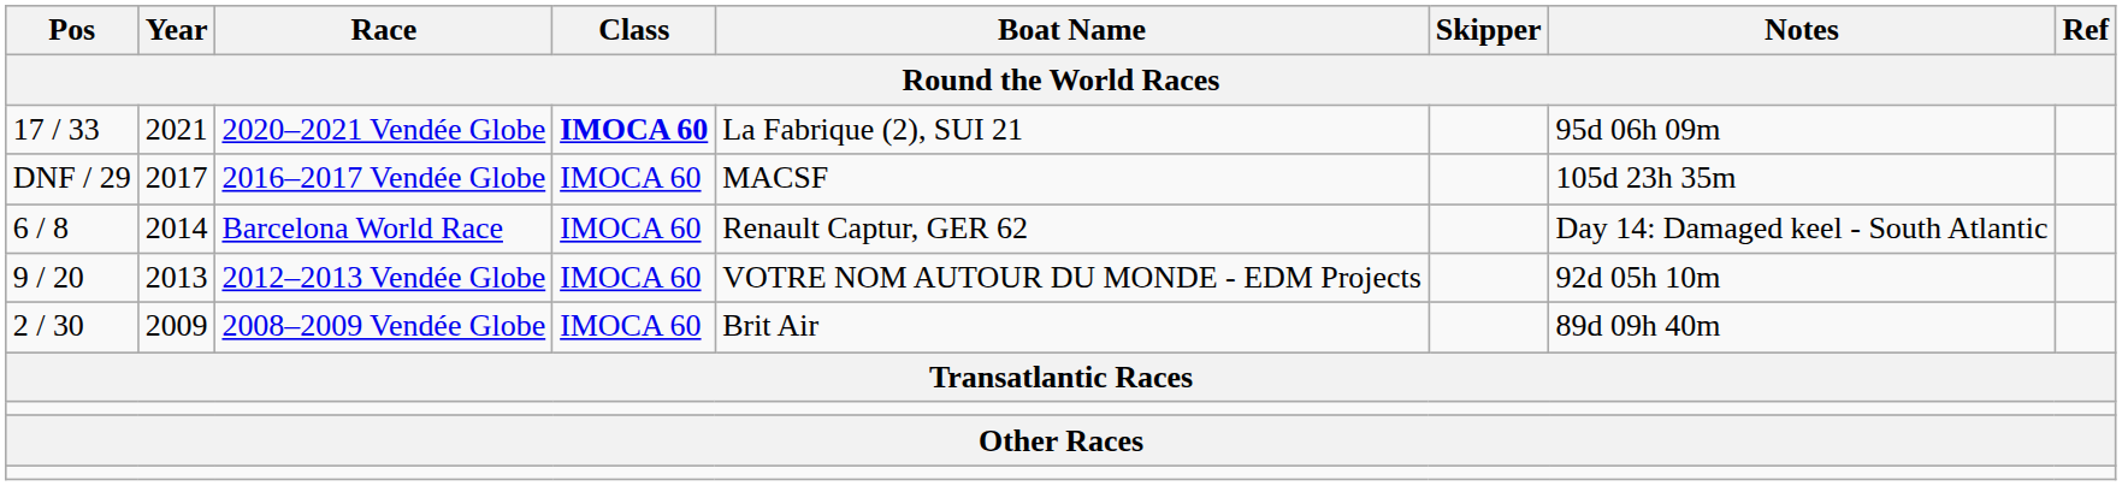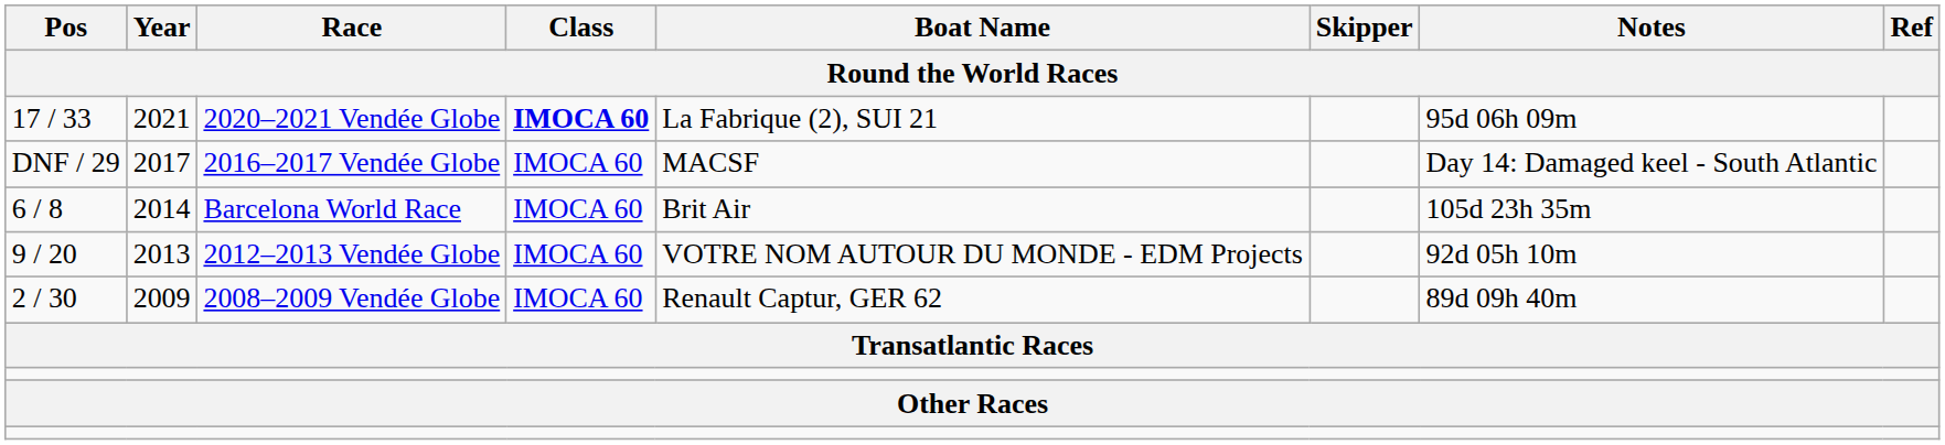DNF / 29 | Notes: 105d 23h 35m -> Day 14: Damaged keel - South Atlantic
6 / 8 | Boat Name: Renault Captur, GER 62 -> Brit Air
6 / 8 | Notes: Day 14: Damaged keel - South Atlantic -> 105d 23h 35m
2 / 30 | Boat Name: Brit Air -> Renault Captur, GER 62
